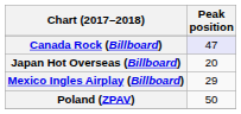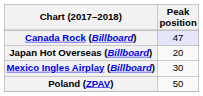Mexico Ingles Airplay (Billboard) | Peak position: 29 -> 30
